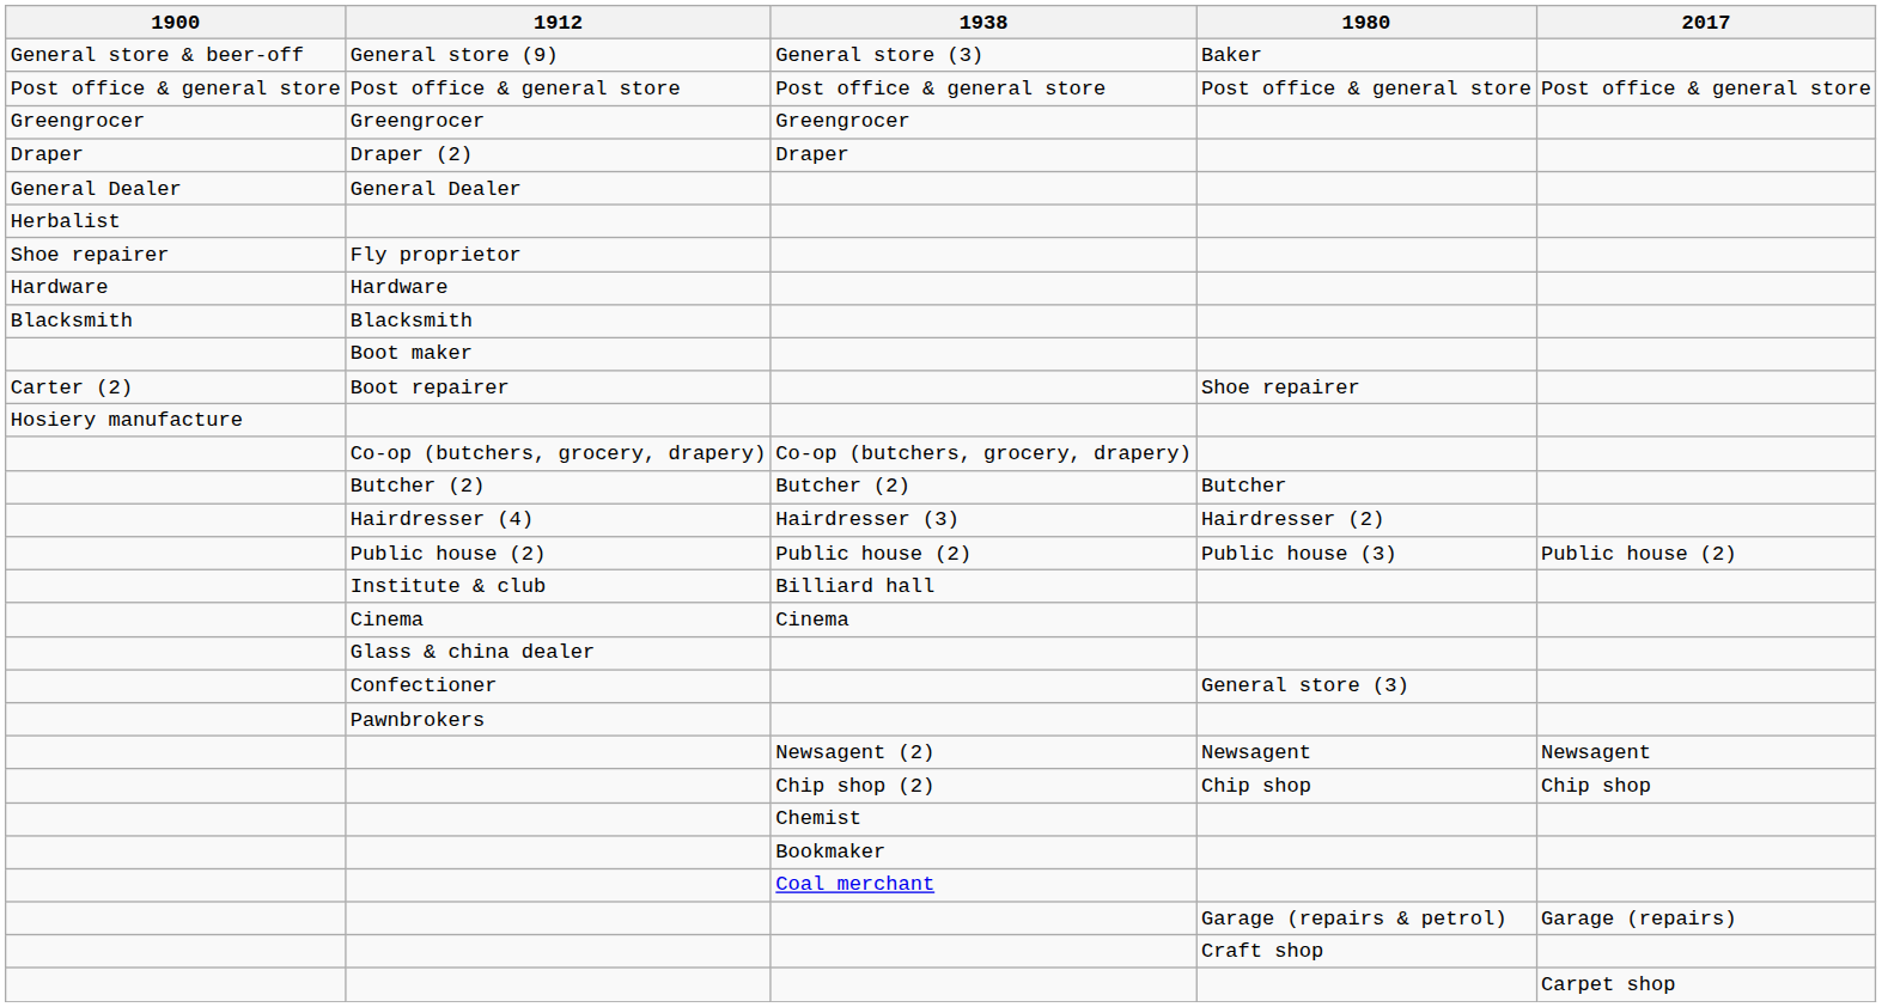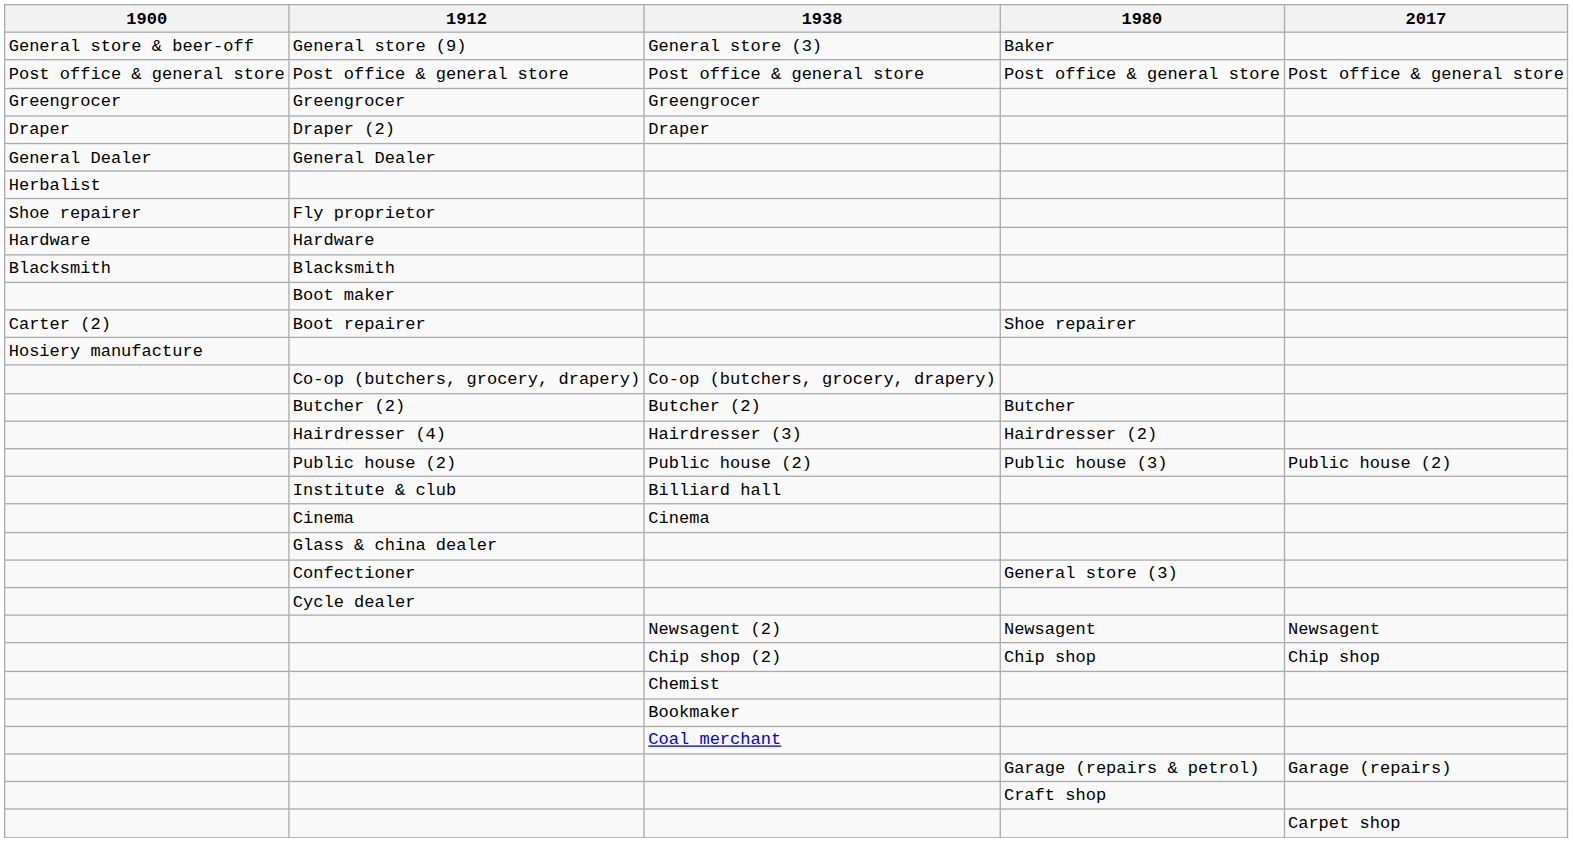+ row: Cycle dealer
- row: Pawnbrokers
